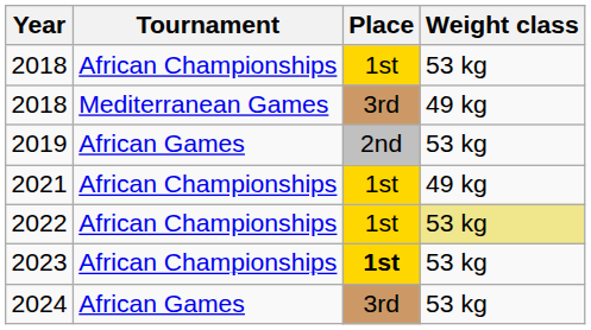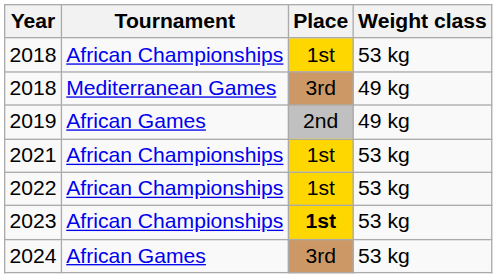2019 | Weight class: 53 kg -> 49 kg
2021 | Weight class: 49 kg -> 53 kg
2022 | Weight class: khaki background -> no background
